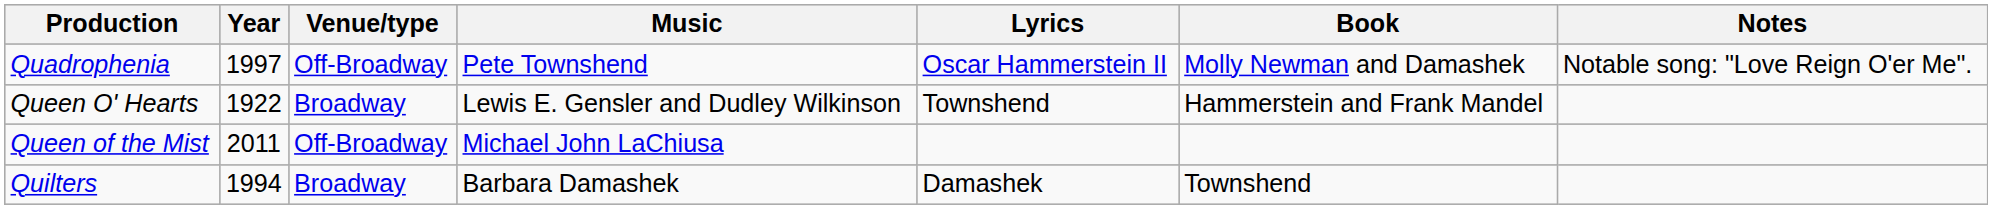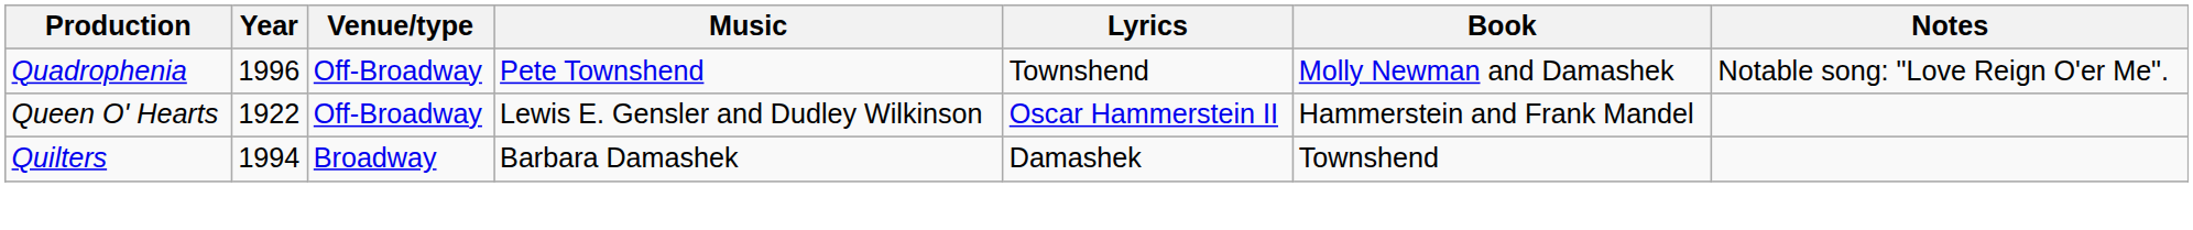Quadrophenia | Year: 1997 -> 1996
Quadrophenia | Lyrics: Oscar Hammerstein II -> Townshend
Queen O' Hearts | Venue/type: Broadway -> Off-Broadway
Queen O' Hearts | Lyrics: Townshend -> Oscar Hammerstein II
- row: Queen of the Mist | 2011 | Off-Broadway | Michael John LaChiusa
